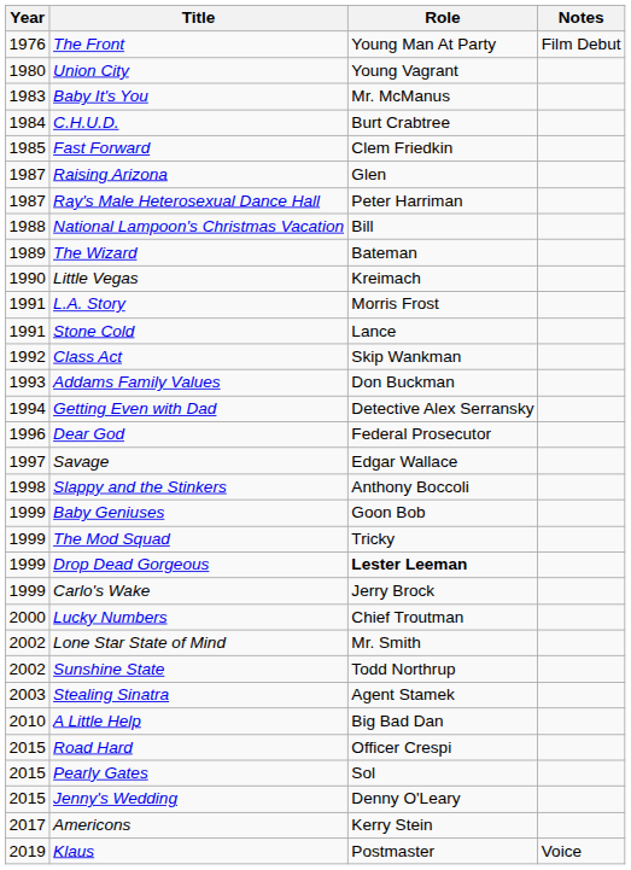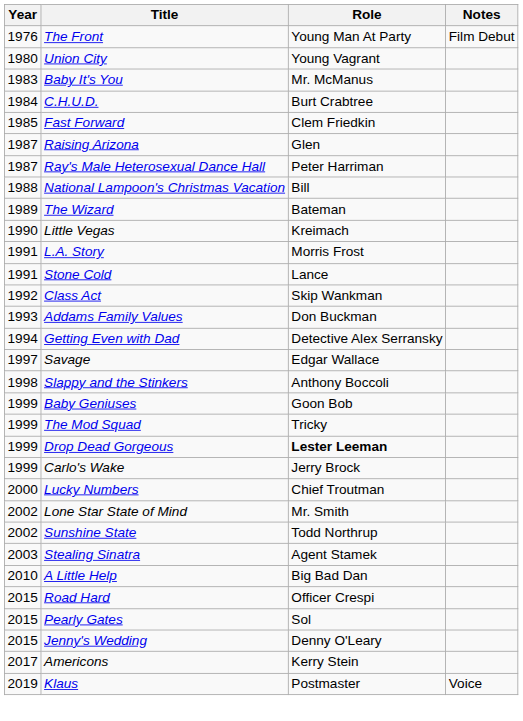- row: 1996 | Dear God | Federal Prosecutor
